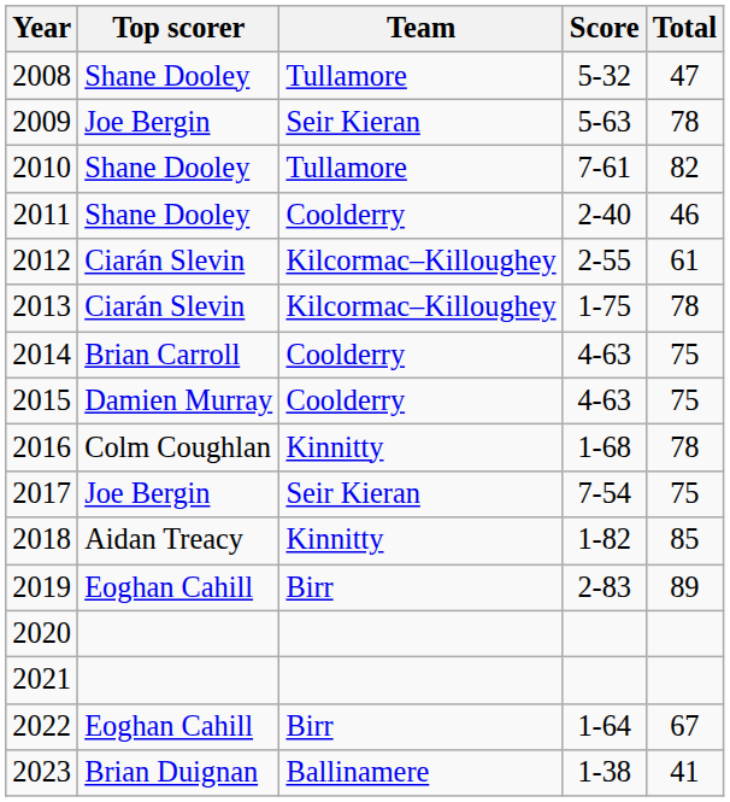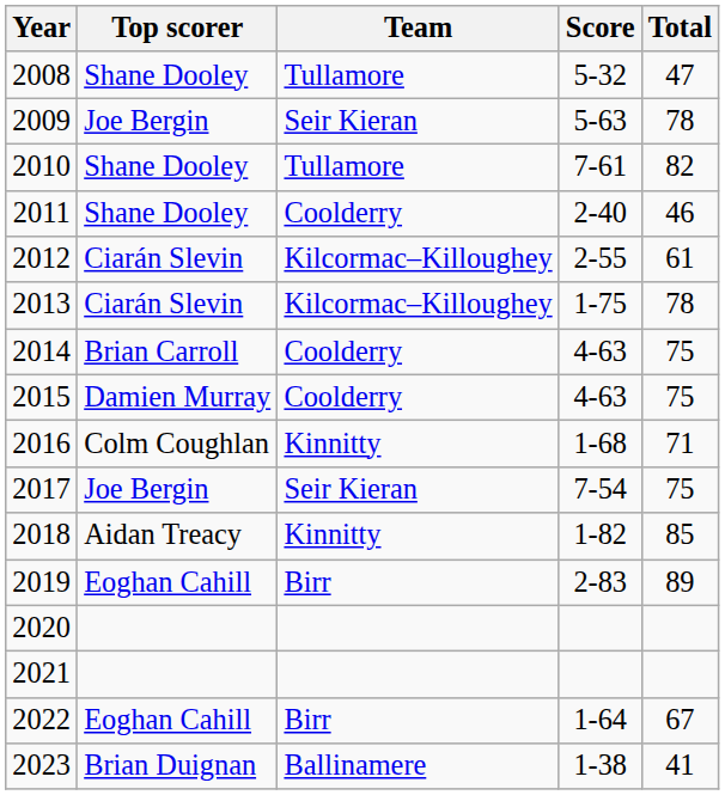2016 | Total: 78 -> 71
